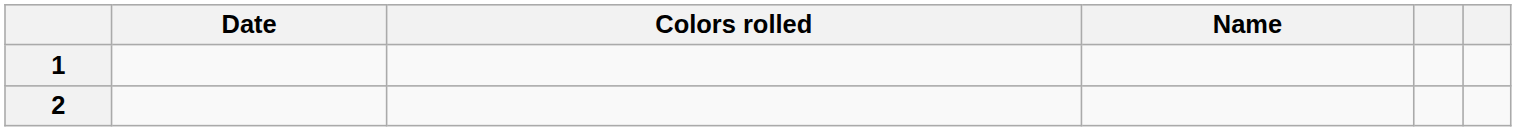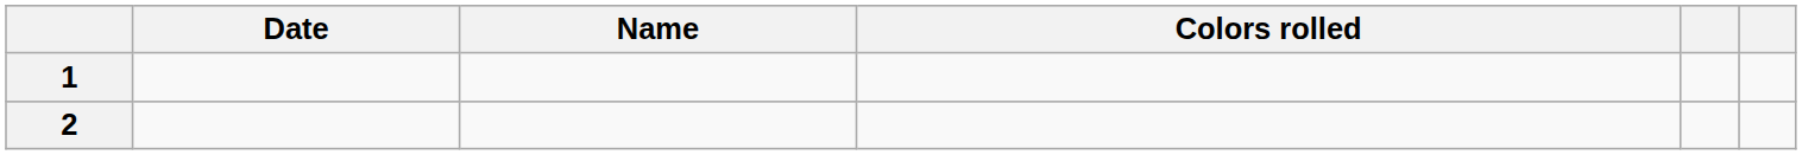columns swapped: Name <-> Colors rolled
